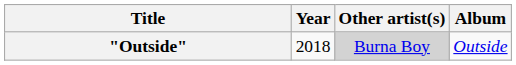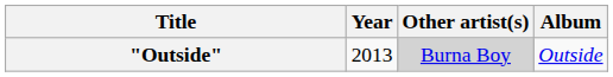"Outside" | Year: 2018 -> 2013
